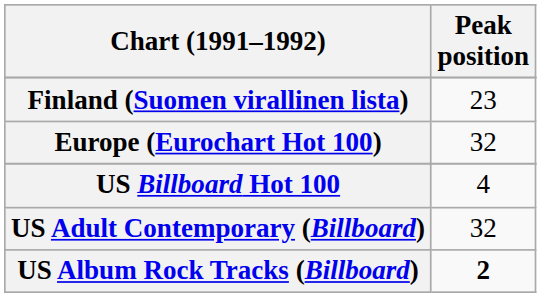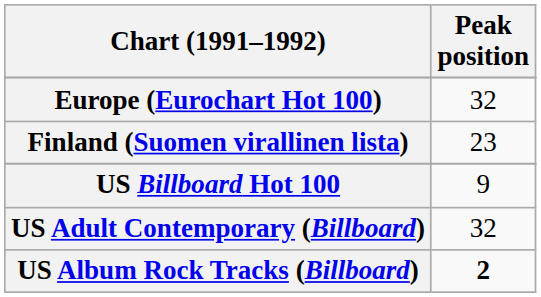rows swapped: Europe (Eurochart Hot 100) <-> Finland (Suomen virallinen lista)
US Billboard Hot 100 | Peak position: 4 -> 9
